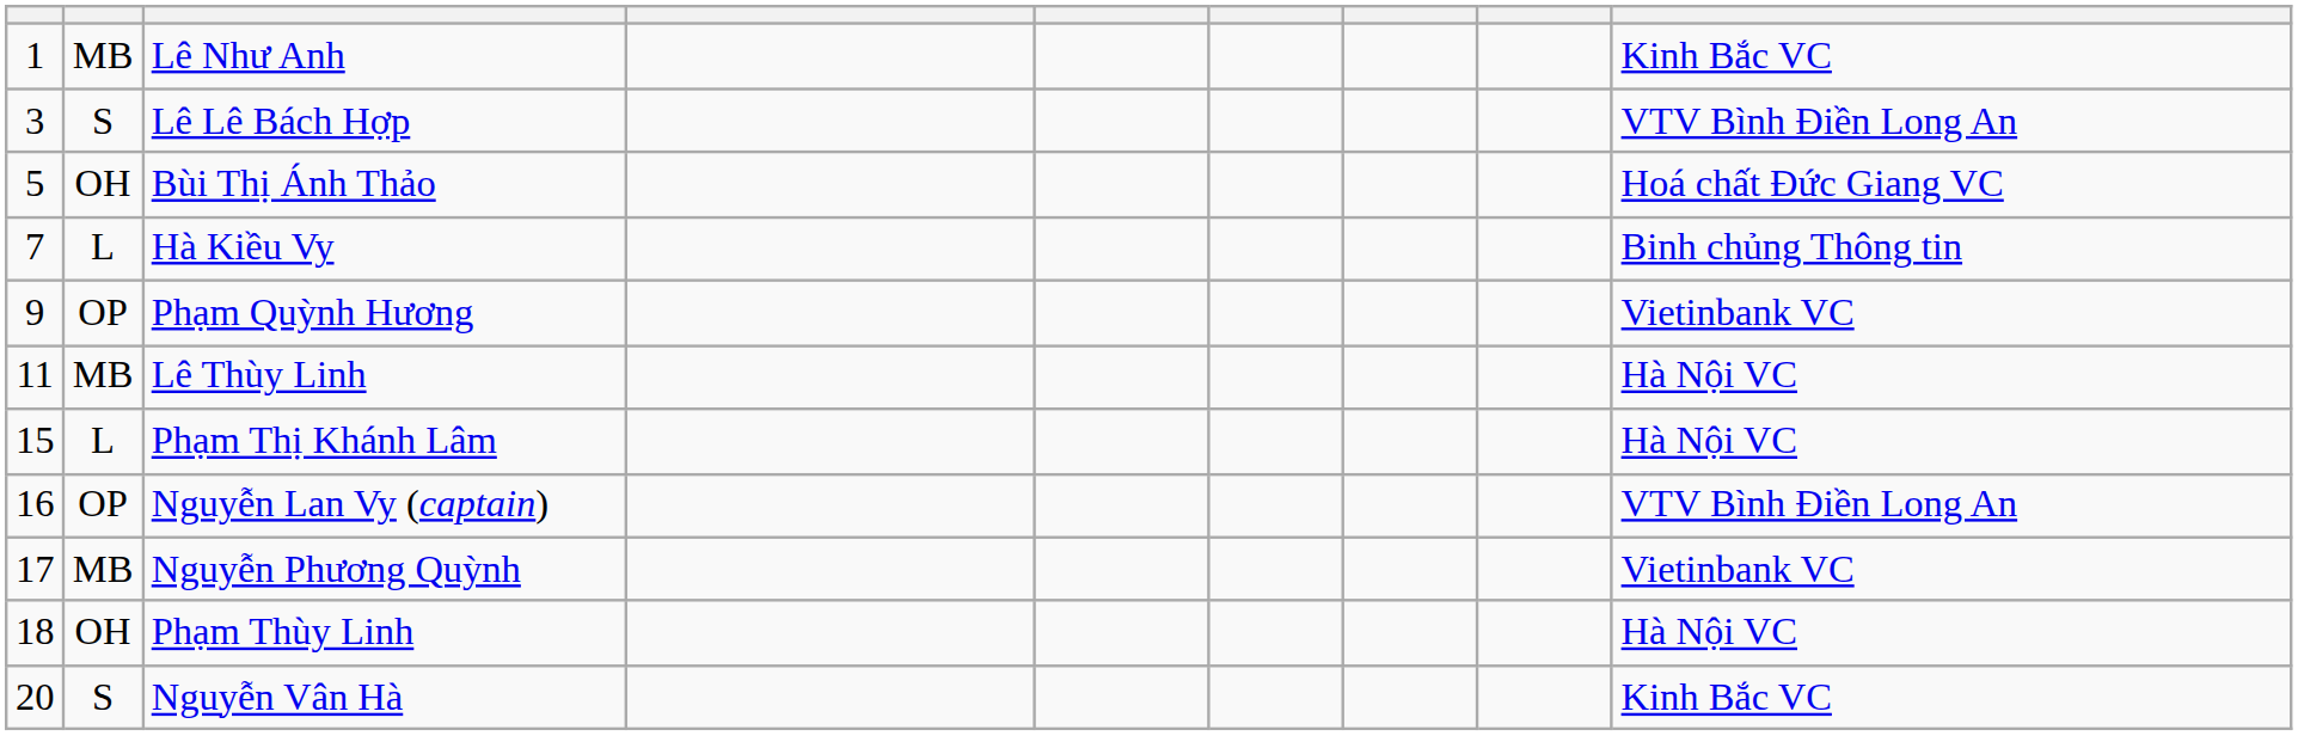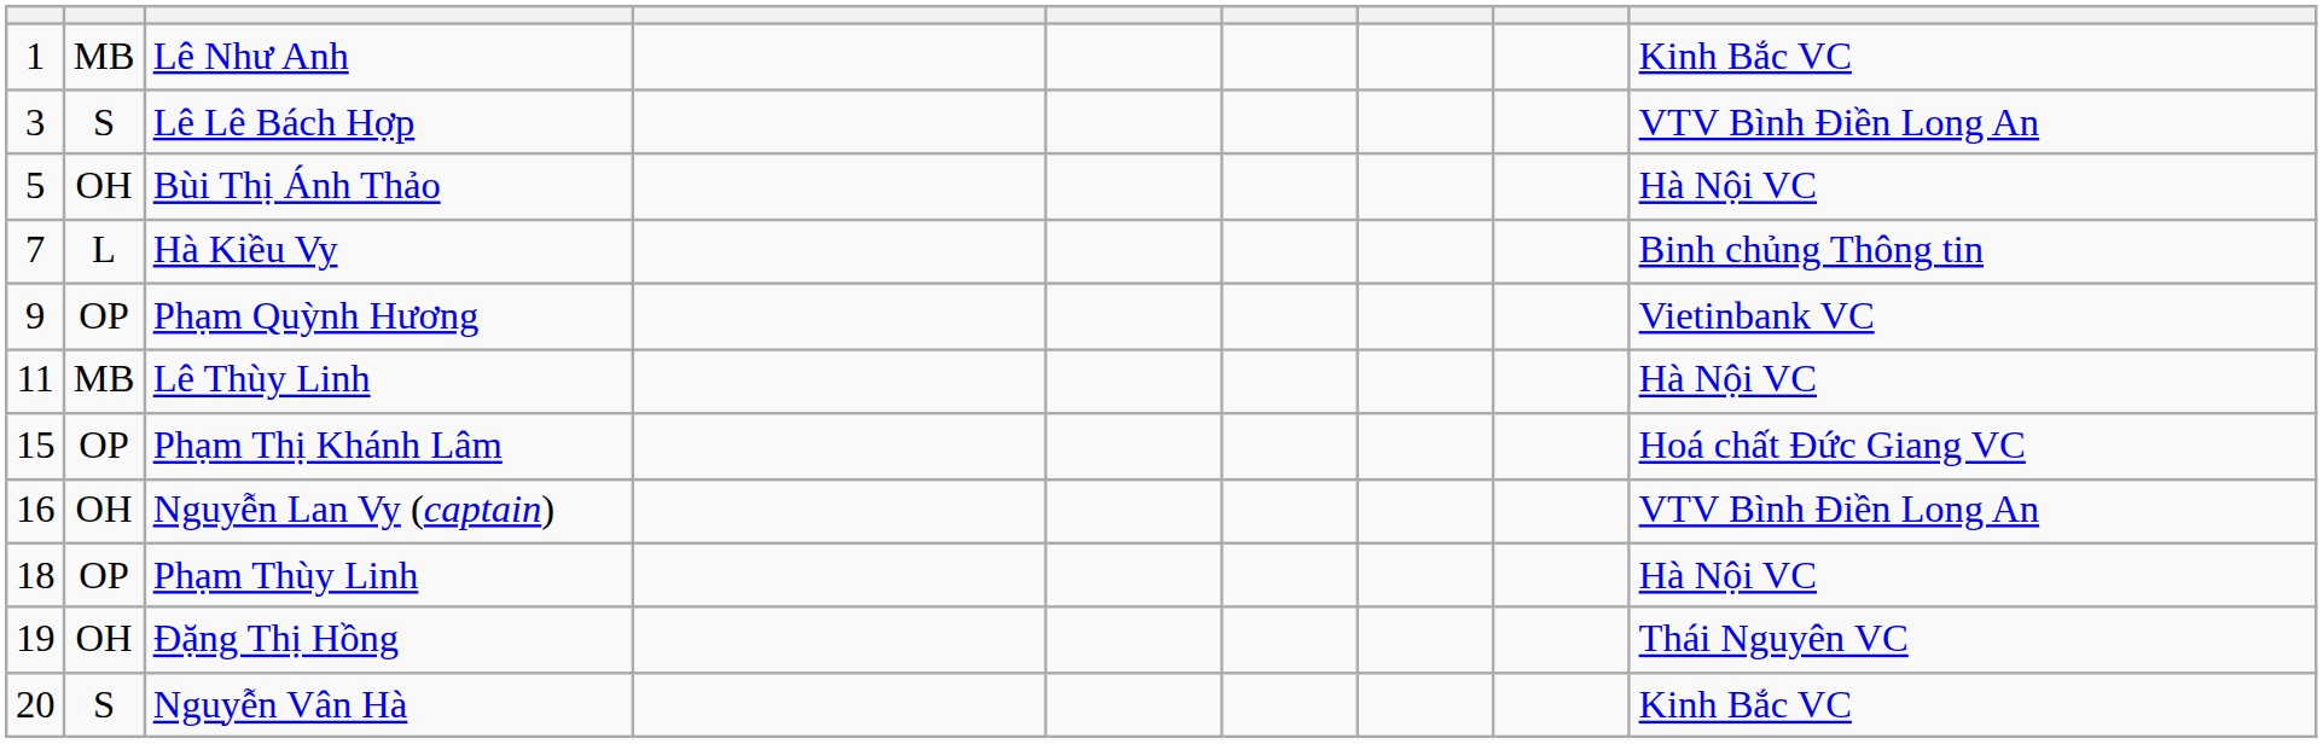Bùi Thị Ánh Thảo | column 9: Hoá chất Đức Giang VC -> Hà Nội VC
Phạm Thị Khánh Lâm | column 2: L -> OP
Phạm Thị Khánh Lâm | column 9: Hà Nội VC -> Hoá chất Đức Giang VC
Nguyễn Lan Vy (captain) | column 2: OP -> OH
- row: 17 | MB | Nguyễn Phương Quỳnh | Vietinbank VC
Phạm Thùy Linh | column 2: OH -> OP
+ row: 19 | OH | Đặng Thị Hồng | Thái Nguyên VC
